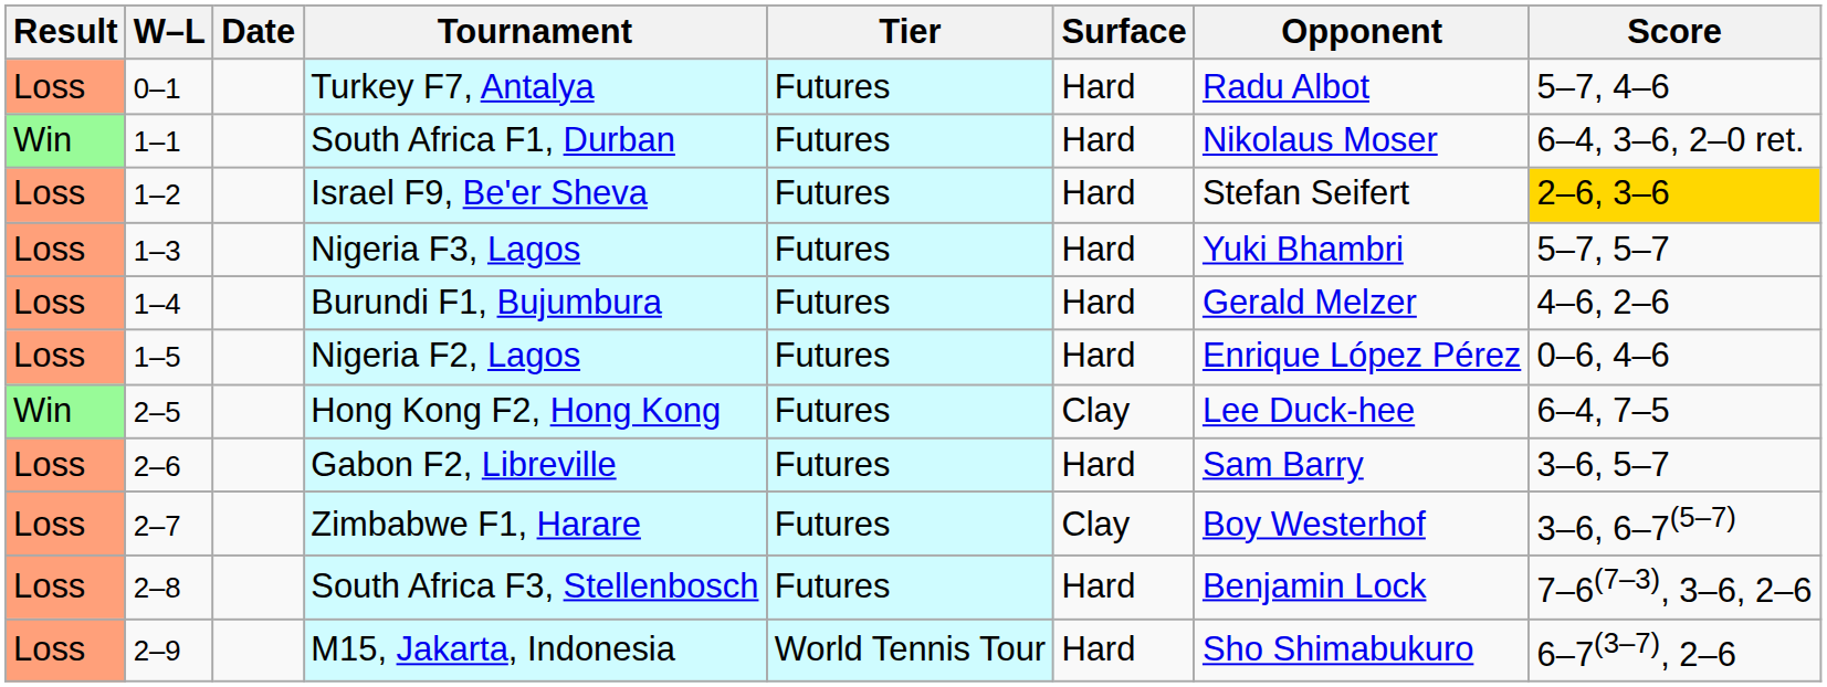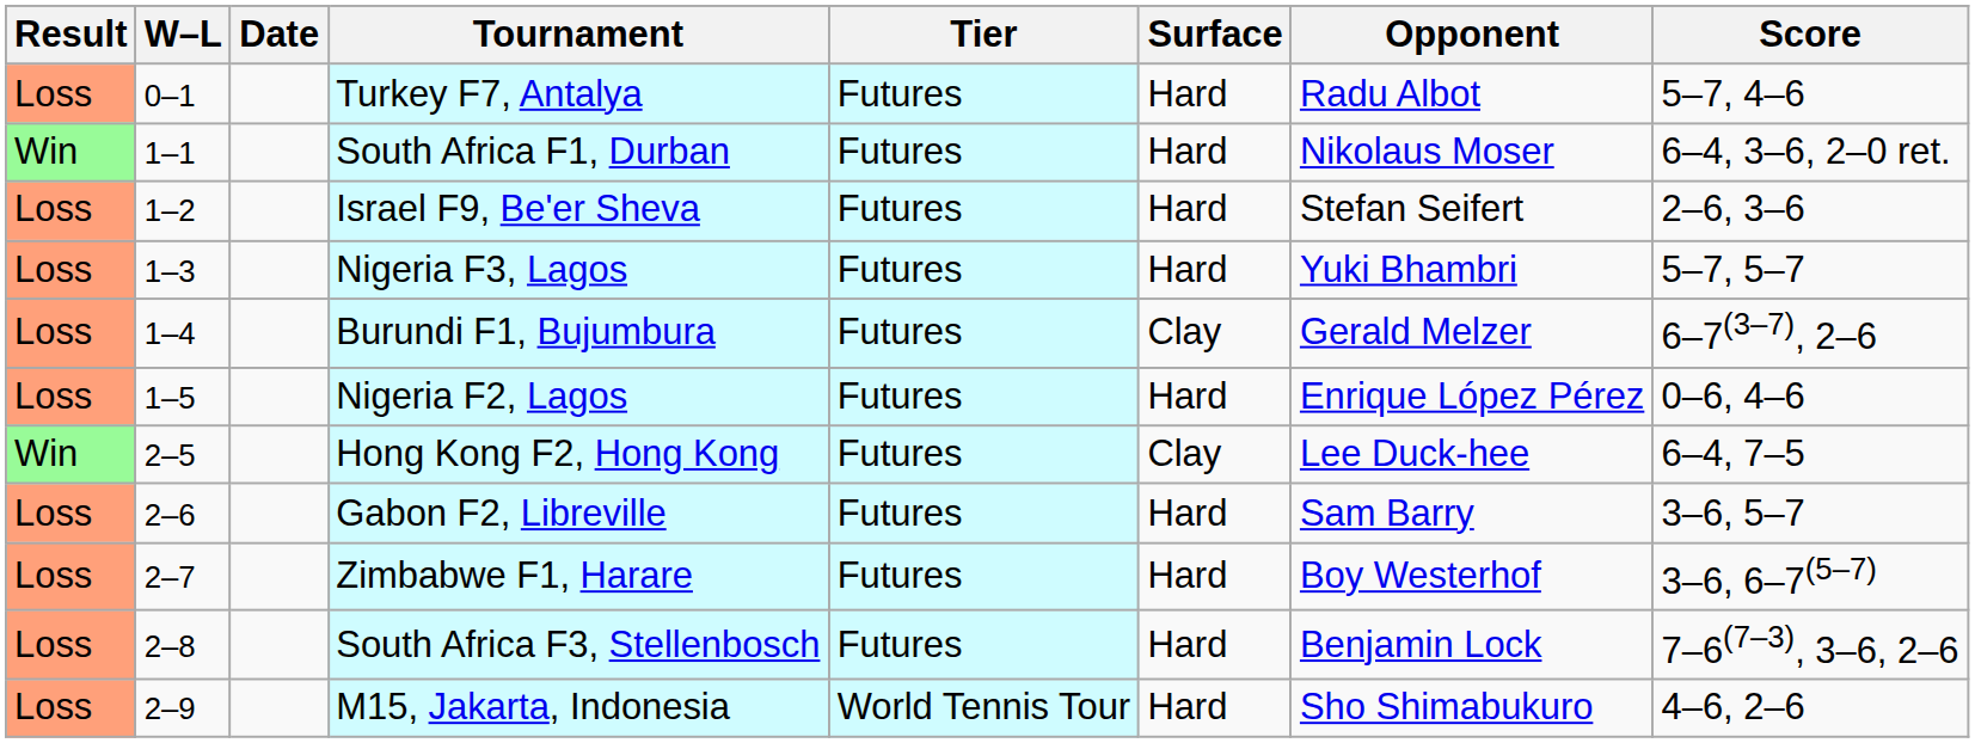Israel F9, Be'er Sheva | Score: gold background -> no background
Burundi F1, Bujumbura | Surface: Hard -> Clay
Burundi F1, Bujumbura | Score: 4–6, 2–6 -> 6–7(3–7), 2–6
Zimbabwe F1, Harare | Surface: Clay -> Hard
M15, Jakarta, Indonesia | Score: 6–7(3–7), 2–6 -> 4–6, 2–6
